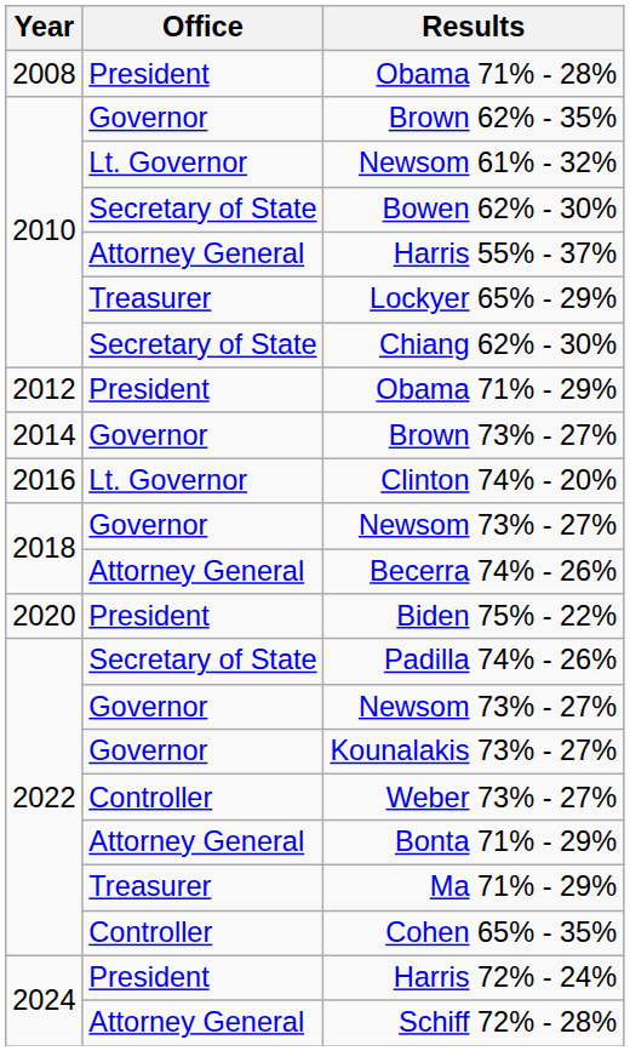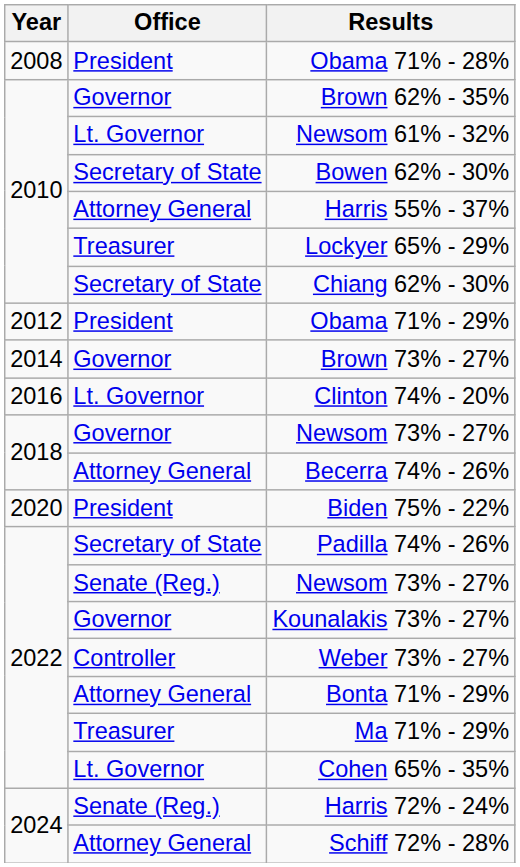2022 / Newsom 73% - 27% | Office: Governor -> Senate (Reg.)
Cohen 65% - 35% | Office: Controller -> Lt. Governor
Harris 72% - 24% | Office: President -> Senate (Reg.)
